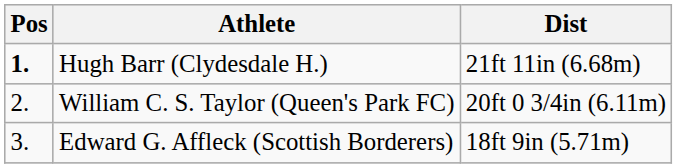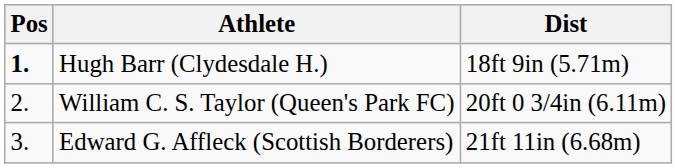Hugh Barr (Clydesdale H.) | Dist: 21ft 11in (6.68m) -> 18ft 9in (5.71m)
Edward G. Affleck (Scottish Borderers) | Dist: 18ft 9in (5.71m) -> 21ft 11in (6.68m)
